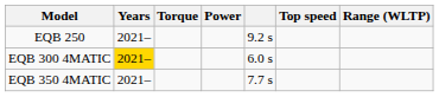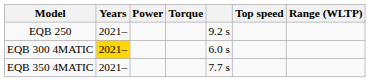columns swapped: Power <-> Torque
